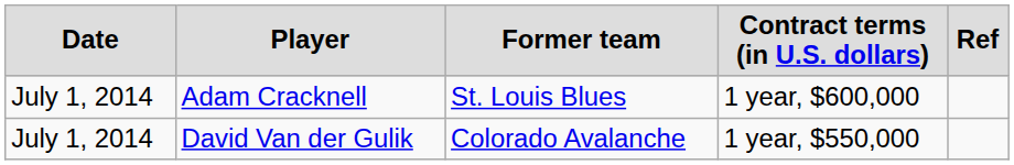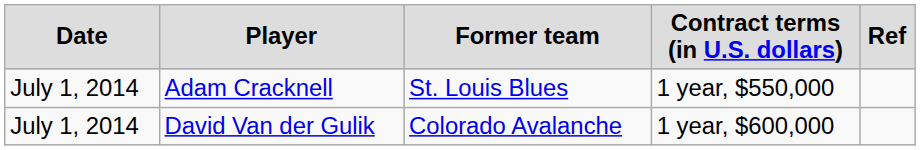Adam Cracknell | column 4: 1 year, $600,000 -> 1 year, $550,000
David Van der Gulik | column 4: 1 year, $550,000 -> 1 year, $600,000
